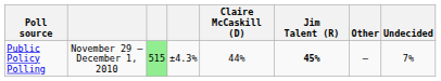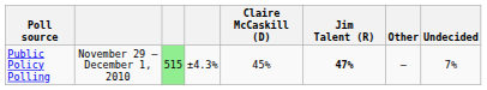Public Policy Polling | Claire McCaskill (D): 44% -> 45%
Public Policy Polling | Jim Talent (R): 45% -> 47%
